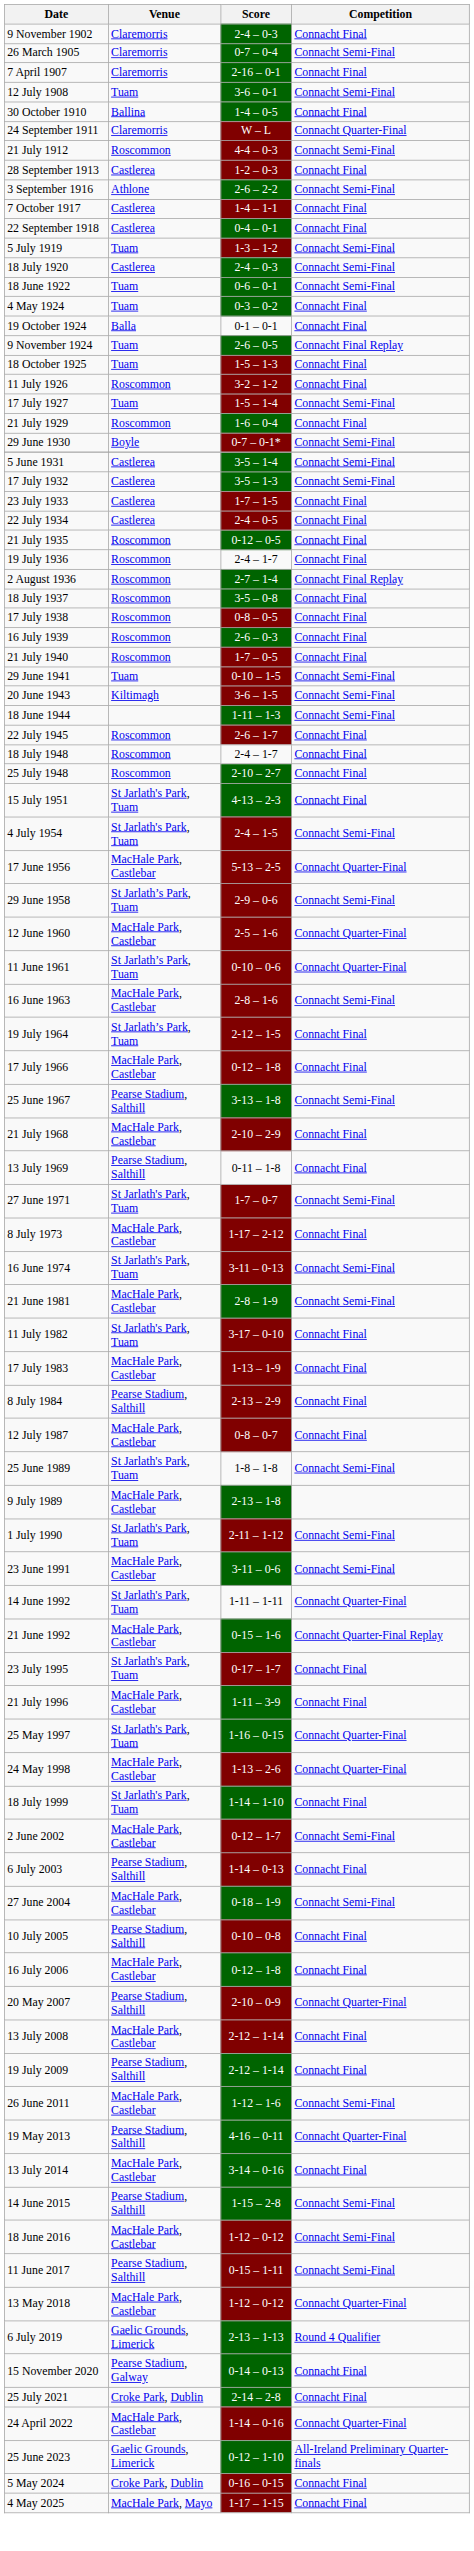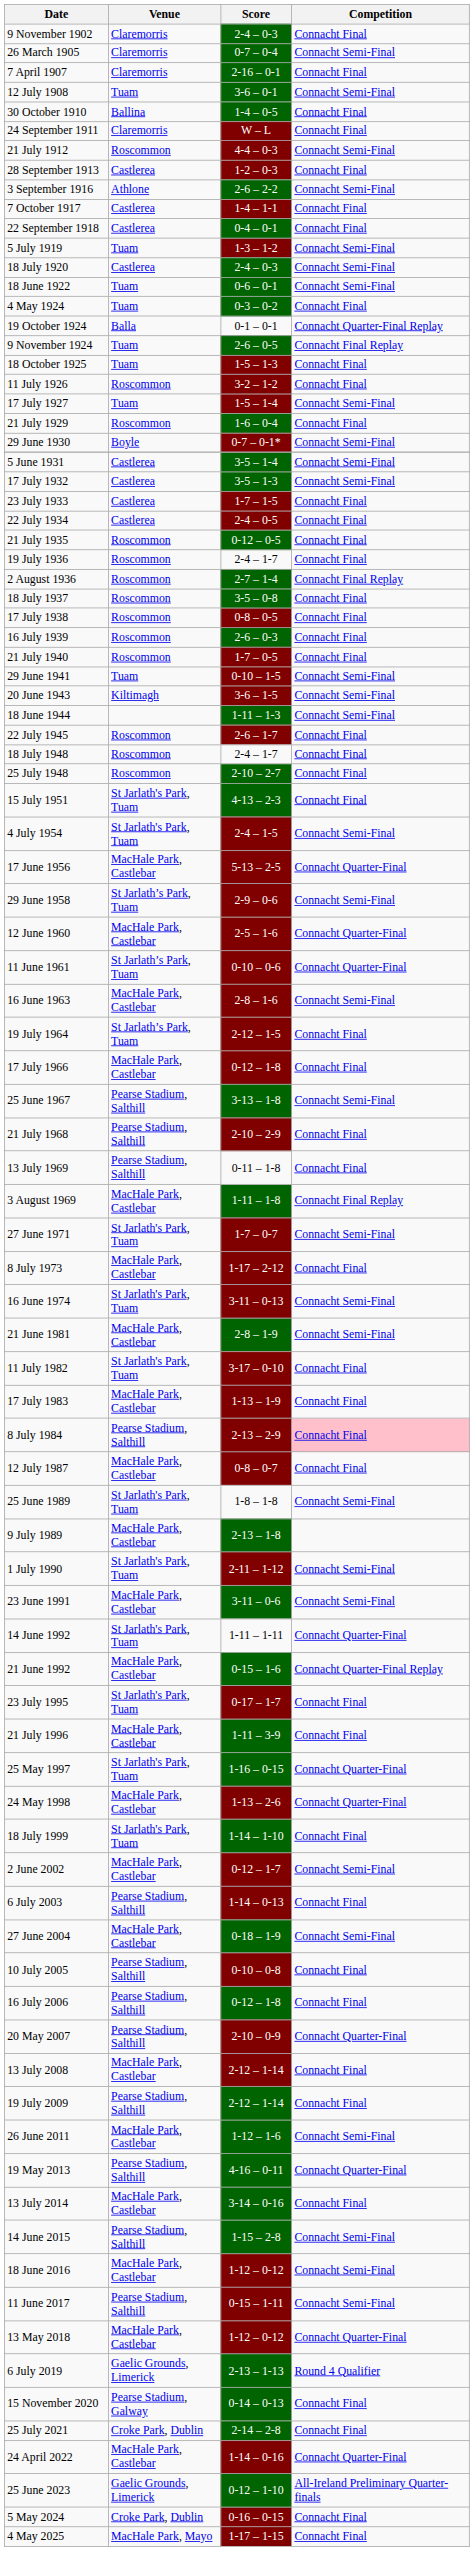24 September 1911 | Competition: Connacht Quarter-Final -> Connacht Final
19 October 1924 | Competition: Connacht Final -> Connacht Quarter-Final Replay
21 July 1968 | Venue: MacHale Park, Castlebar -> Pearse Stadium, Salthill
+ row: 3 August 1969 | MacHale Park, Castlebar | 1-11 – 1-8 | Connacht Final Replay
8 July 1984 | Competition: no background -> pink background
16 July 2006 | Venue: MacHale Park, Castlebar -> Pearse Stadium, Salthill
